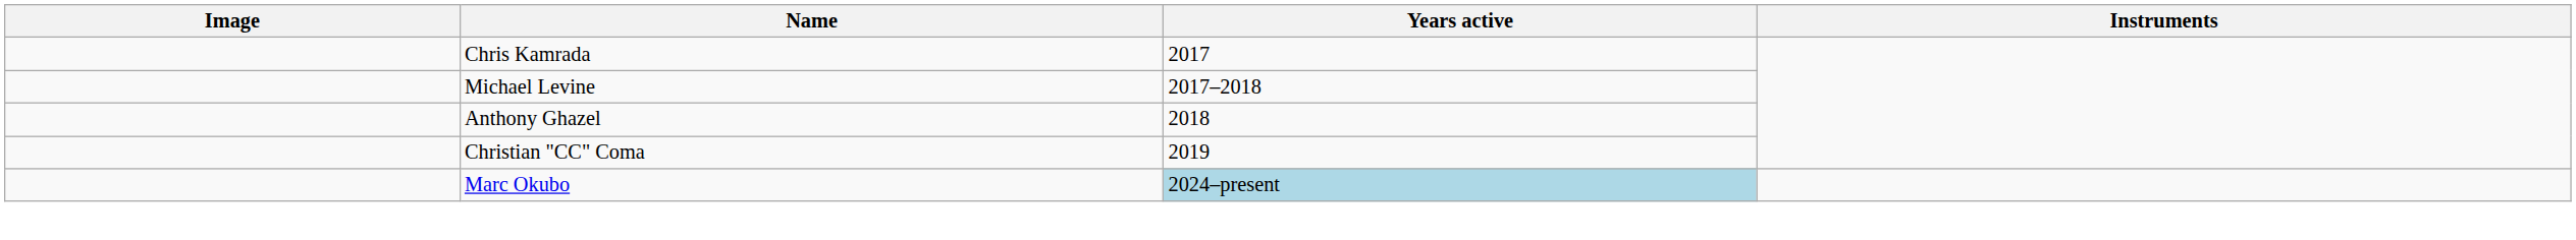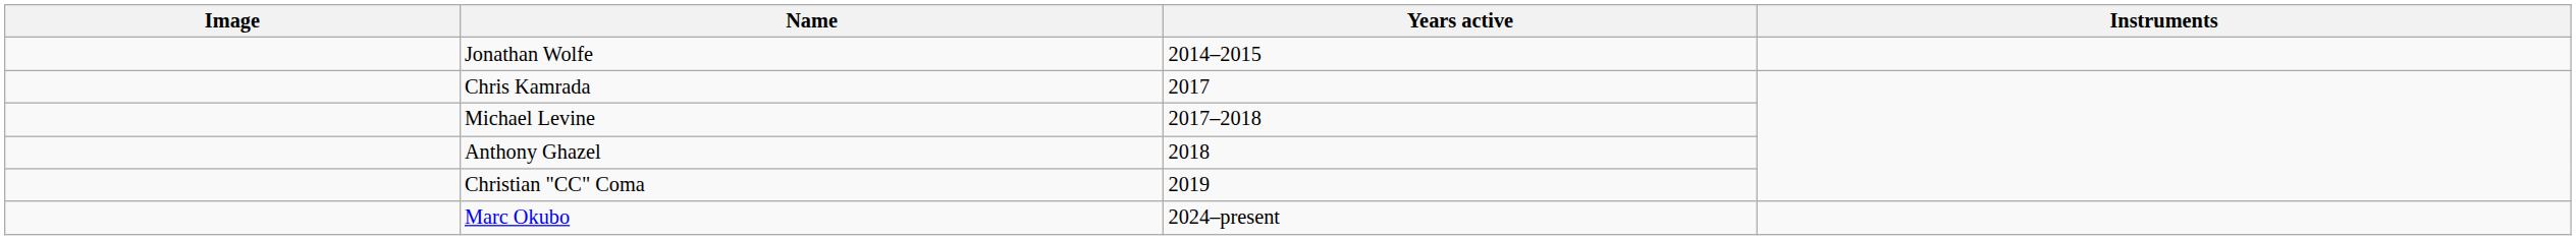+ row: Jonathan Wolfe | 2014–2015
Marc Okubo | Years active: lightblue background -> no background
